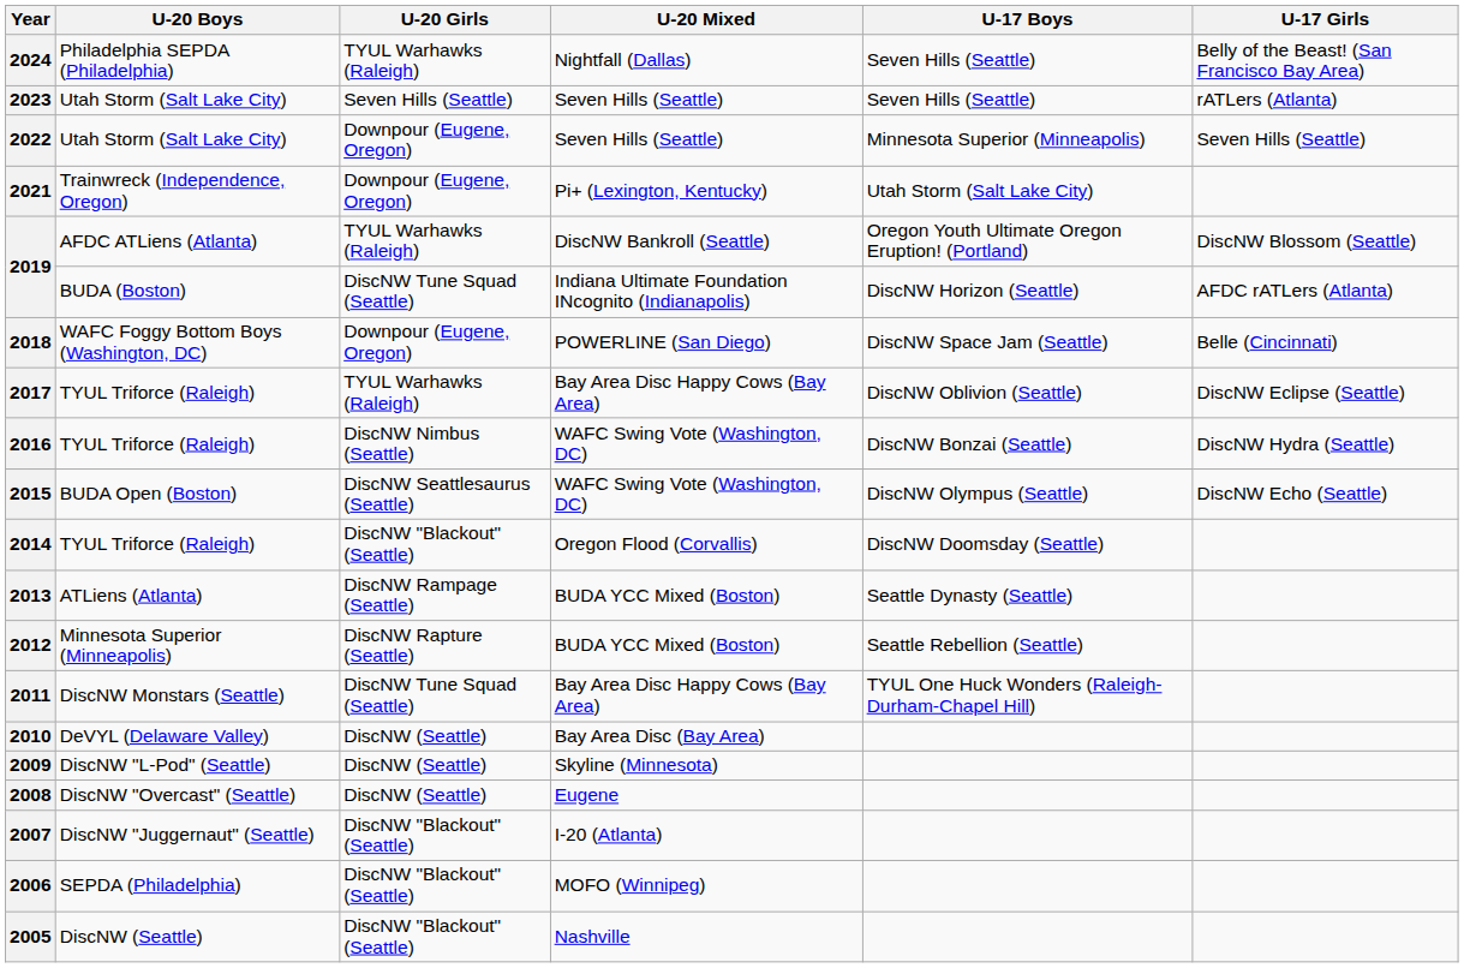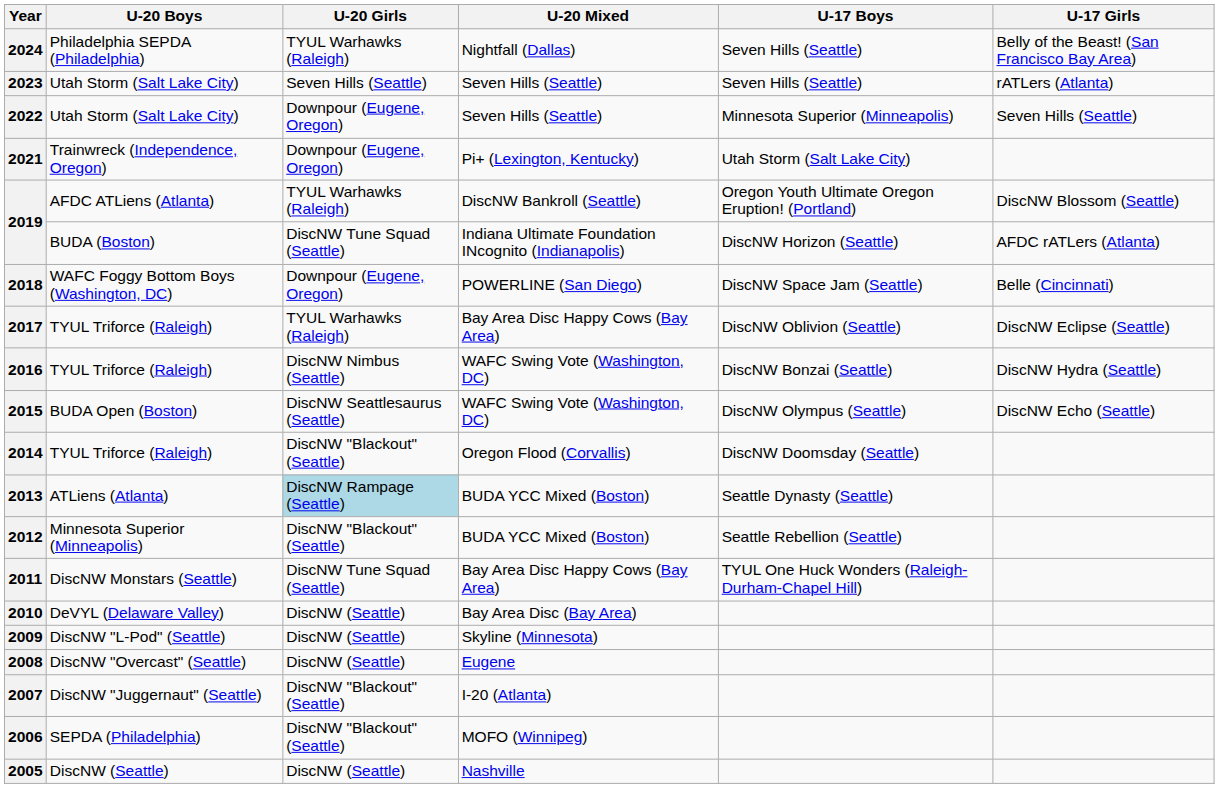2013 | U-20 Girls: no background -> lightblue background
2012 | U-20 Girls: DiscNW Rapture (Seattle) -> DiscNW "Blackout" (Seattle)
2005 | U-20 Girls: DiscNW "Blackout" (Seattle) -> DiscNW (Seattle)
